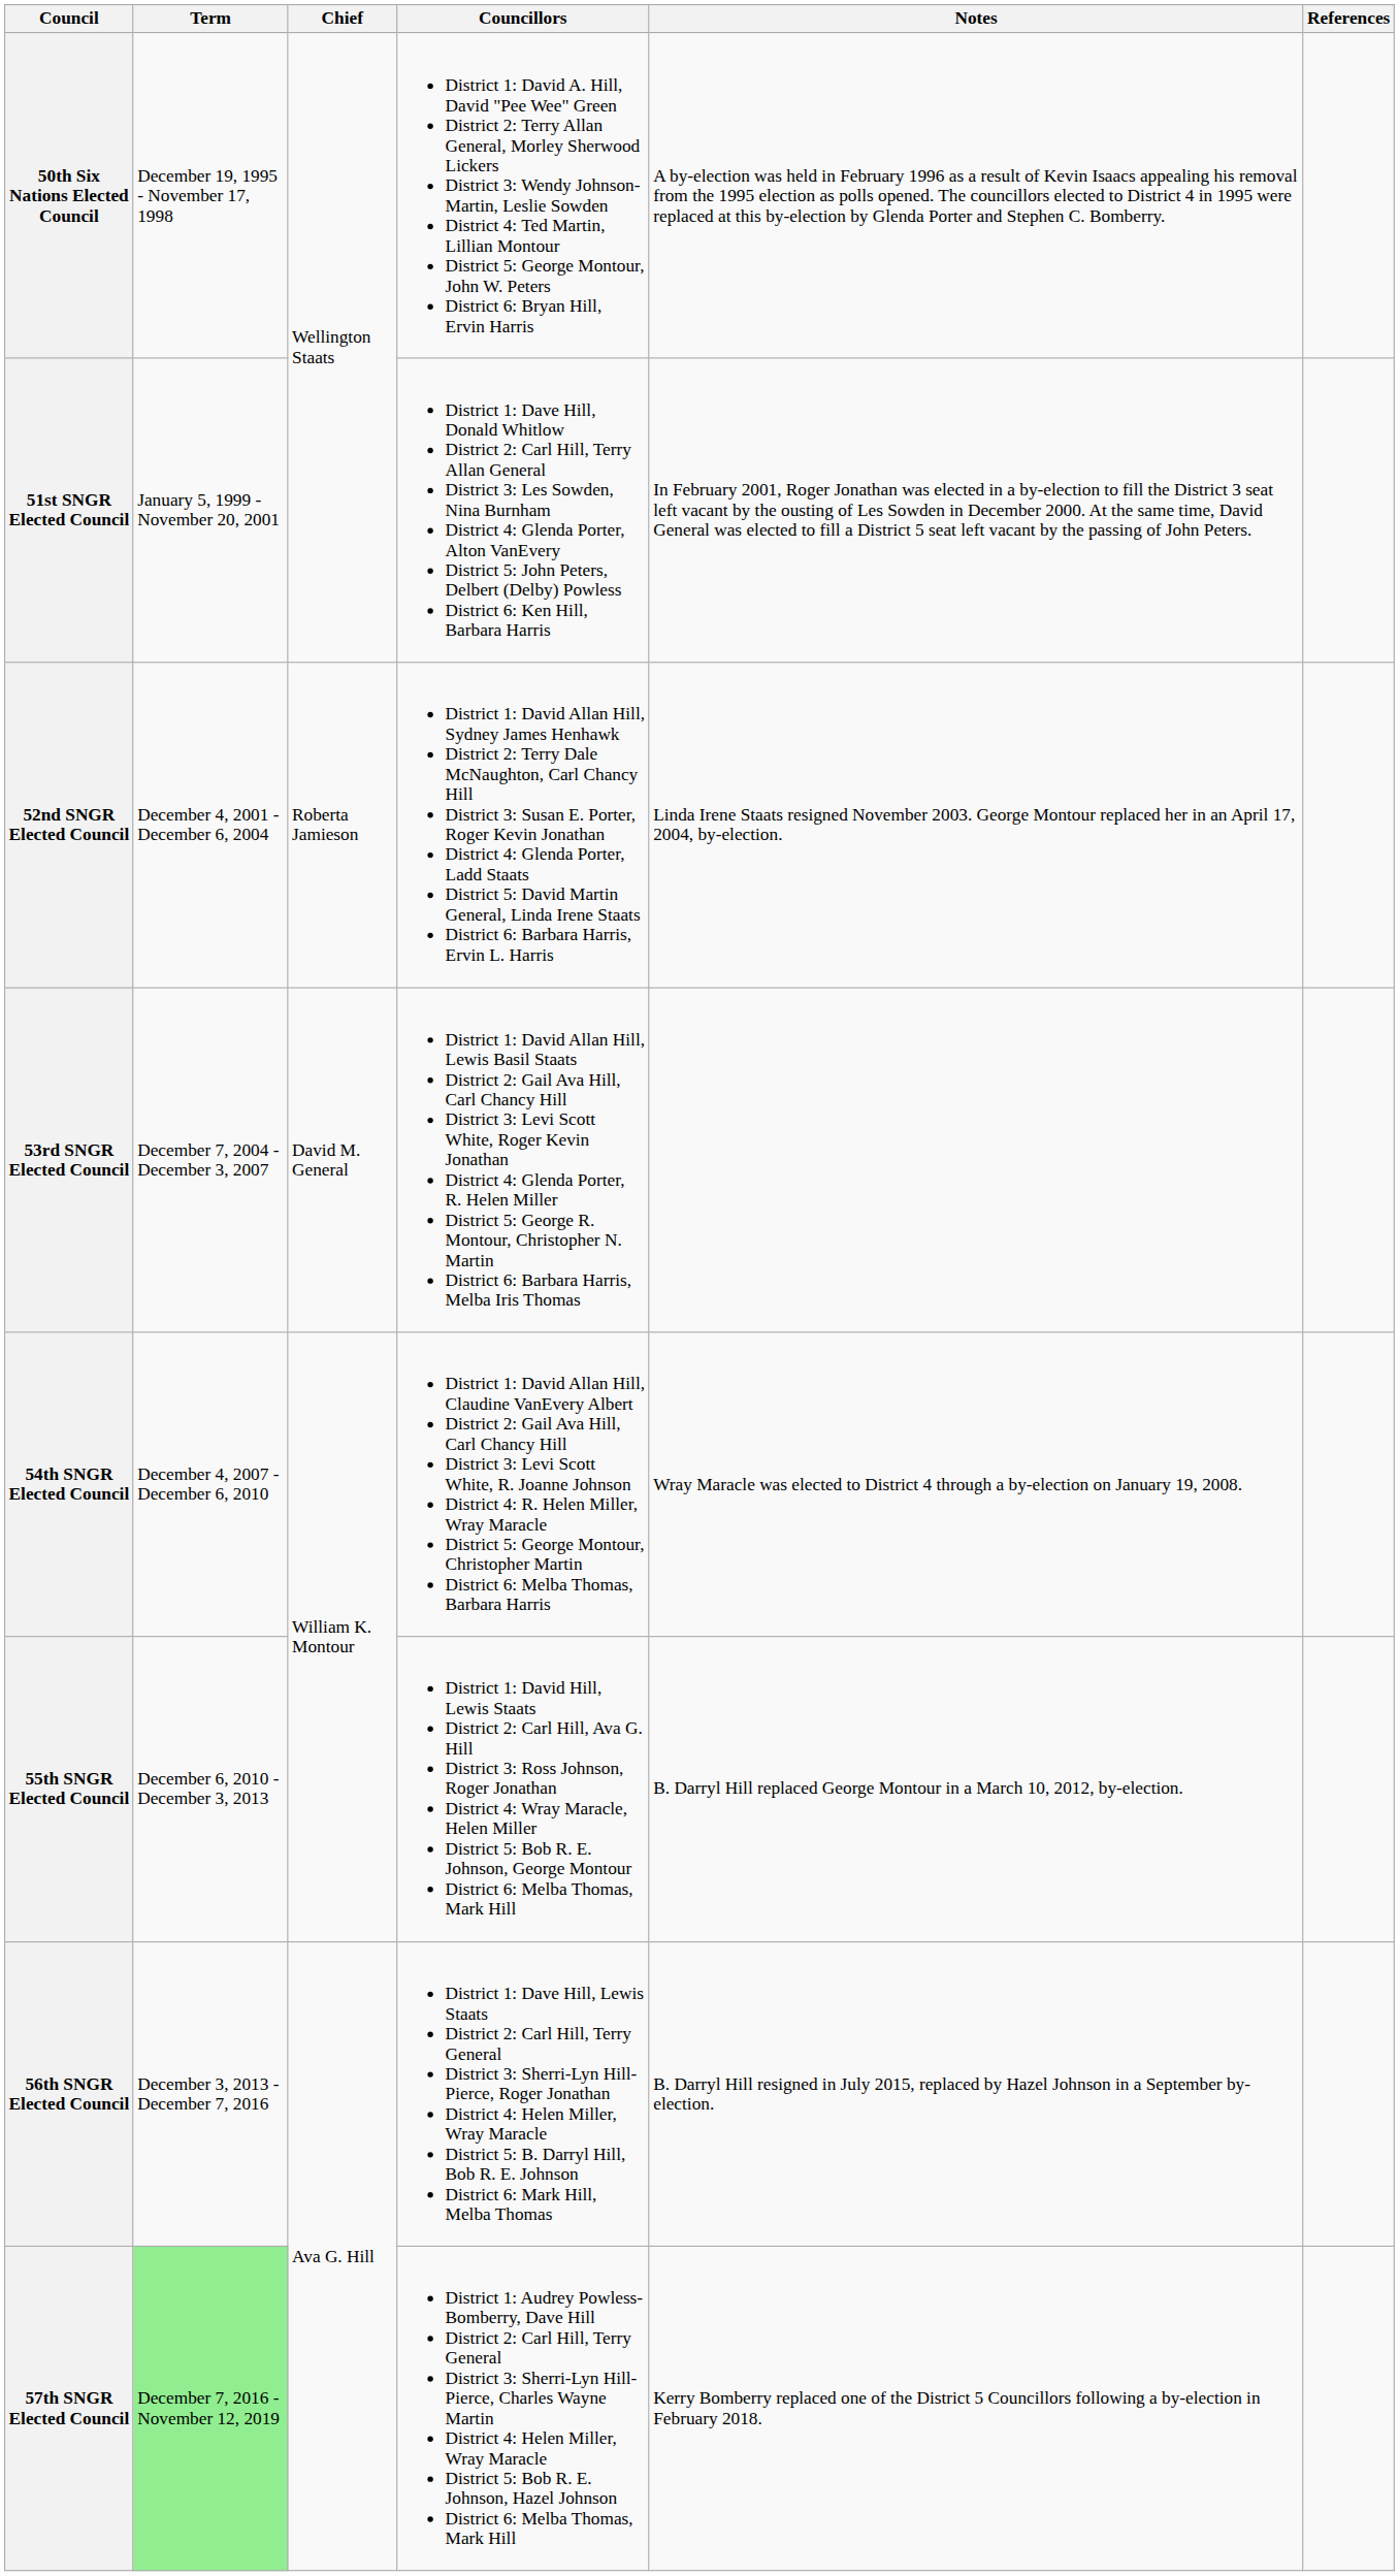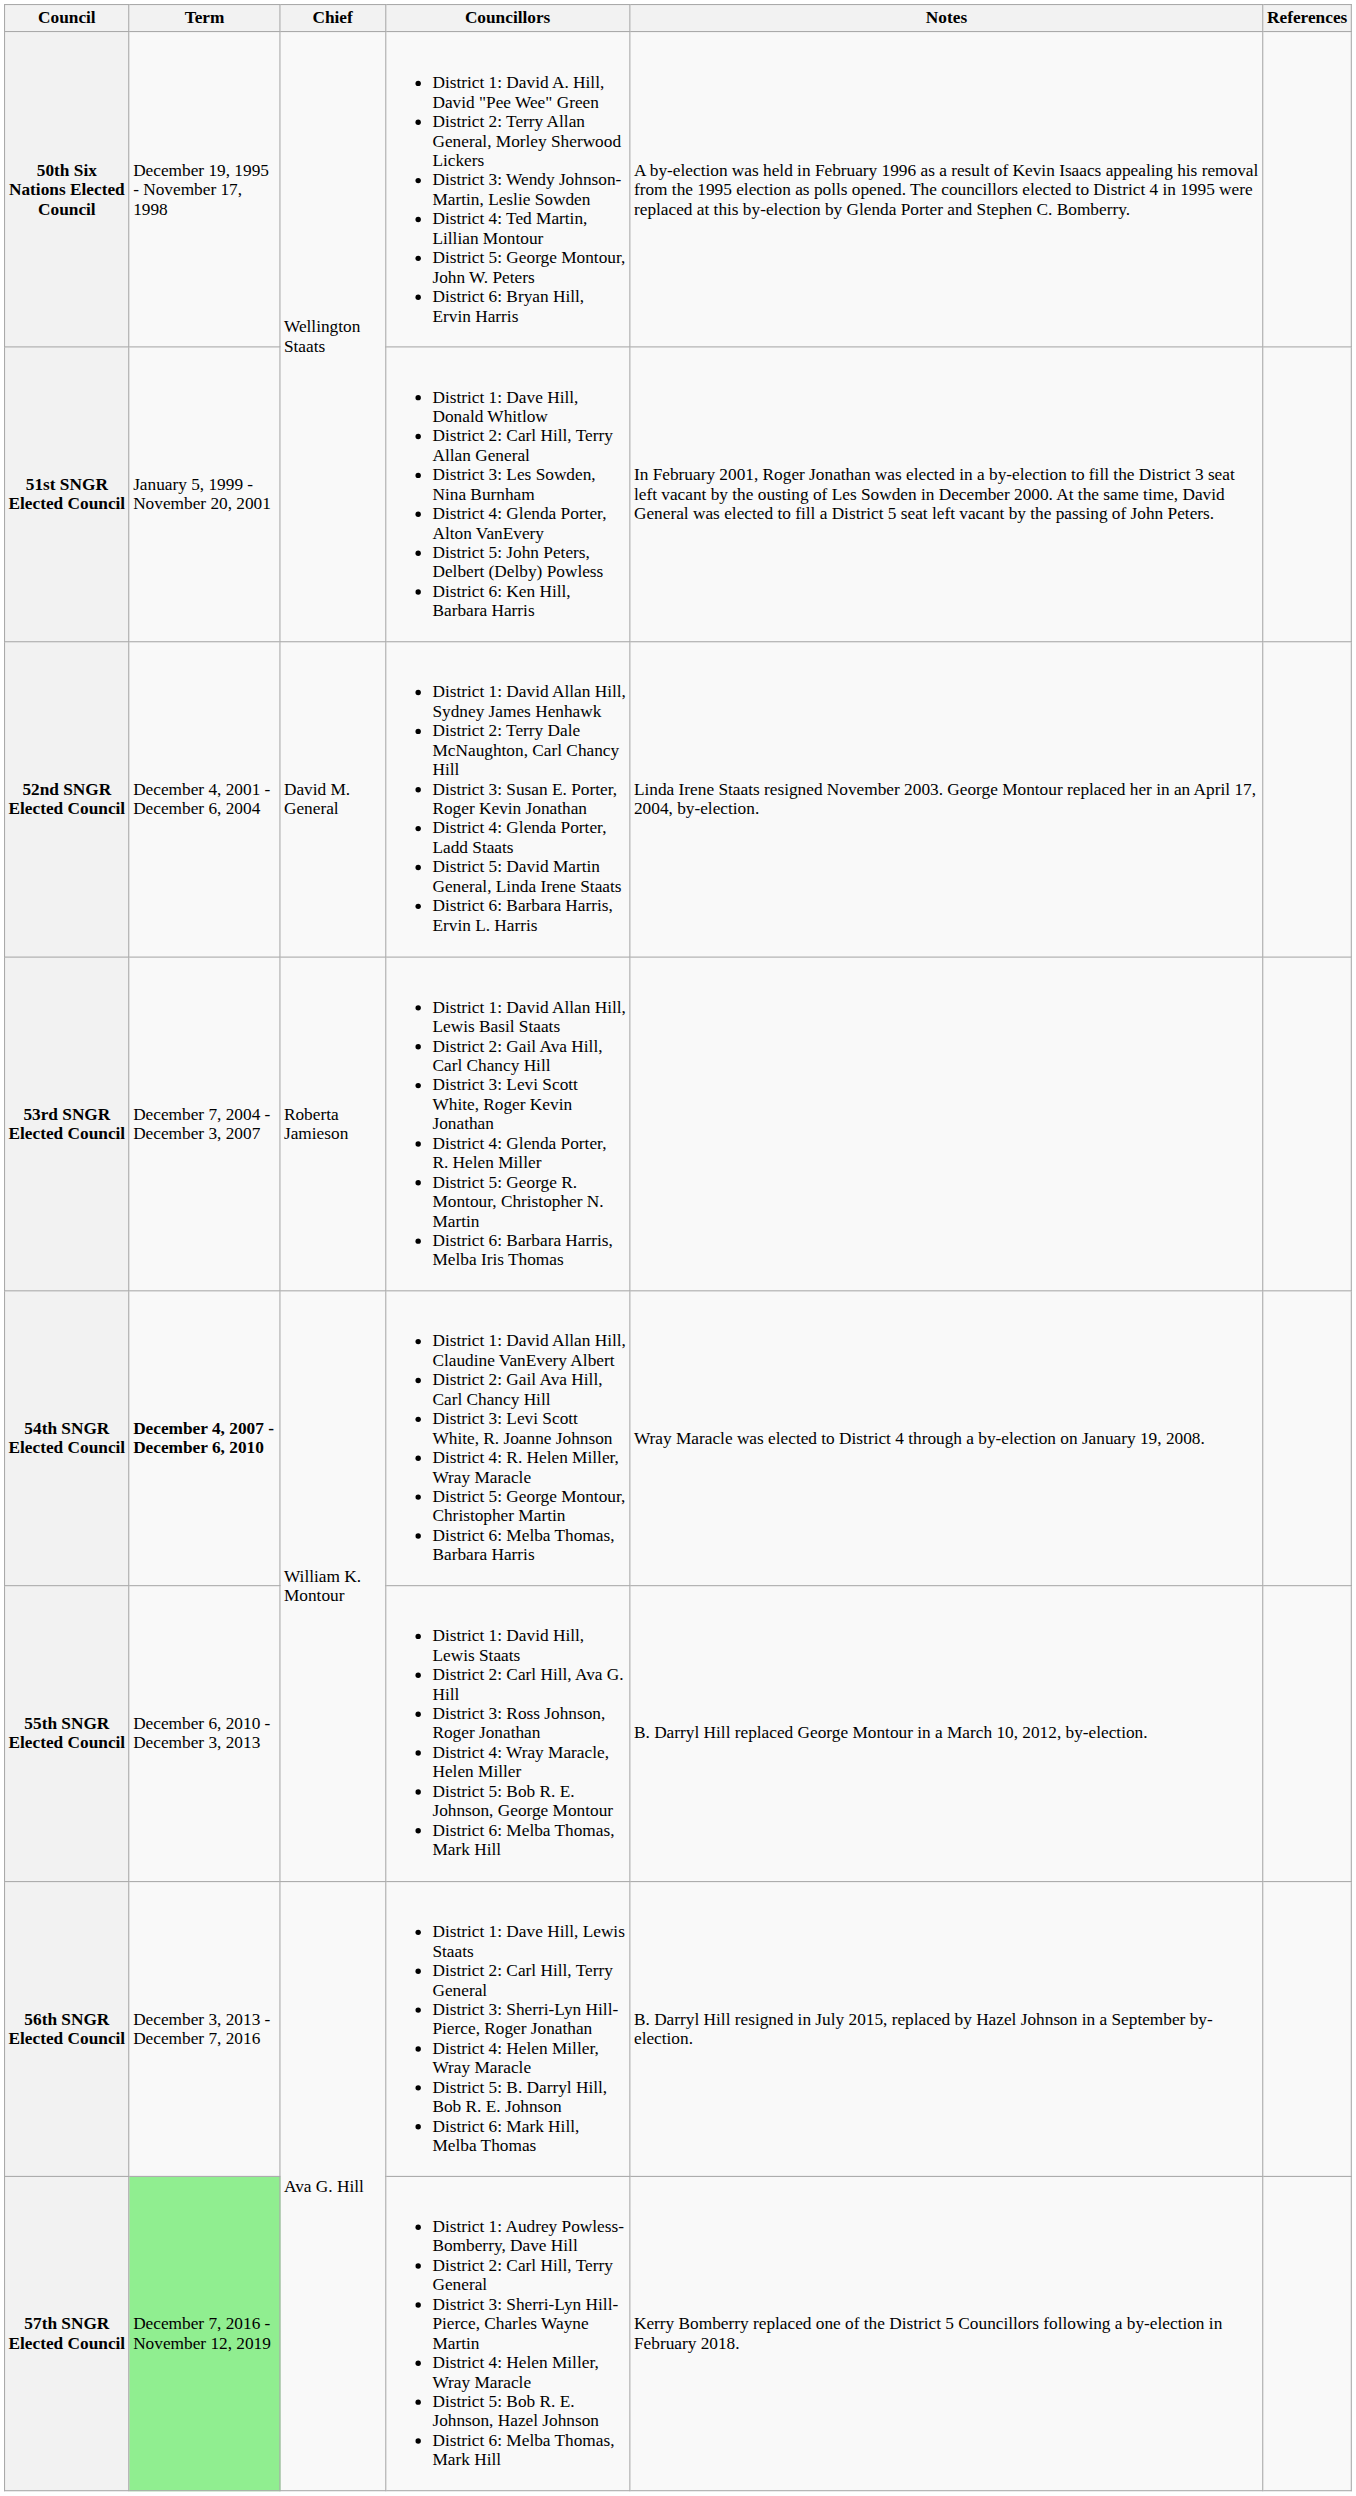52nd SNGR Elected Council | Chief: Roberta Jamieson -> David M. General
53rd SNGR Elected Council | Chief: David M. General -> Roberta Jamieson
54th SNGR Elected Council | Term: normal -> bold
